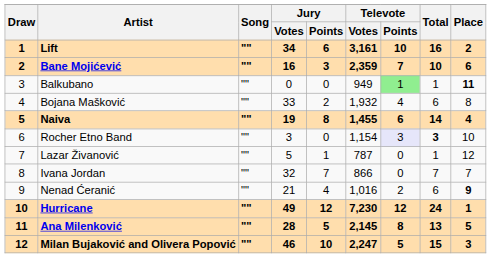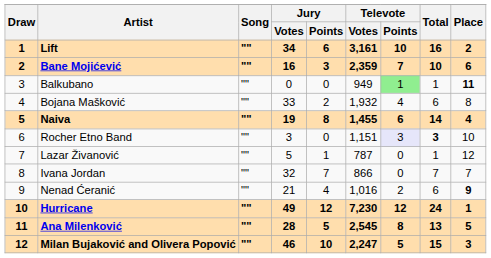Rocher Etno Band | Televote / Votes: 1,154 -> 1,151
Ana Milenković | Televote / Votes: 2,145 -> 2,545
